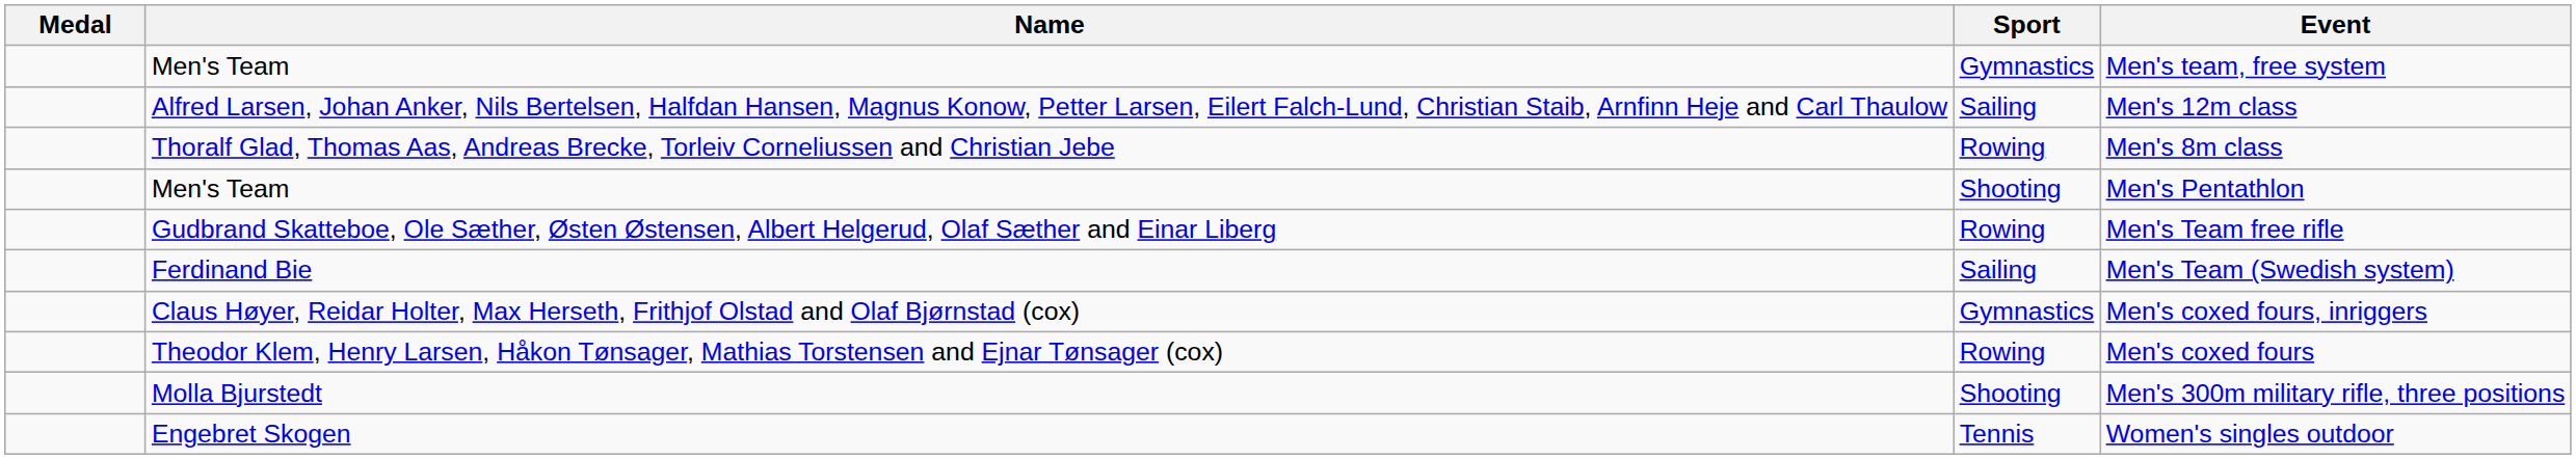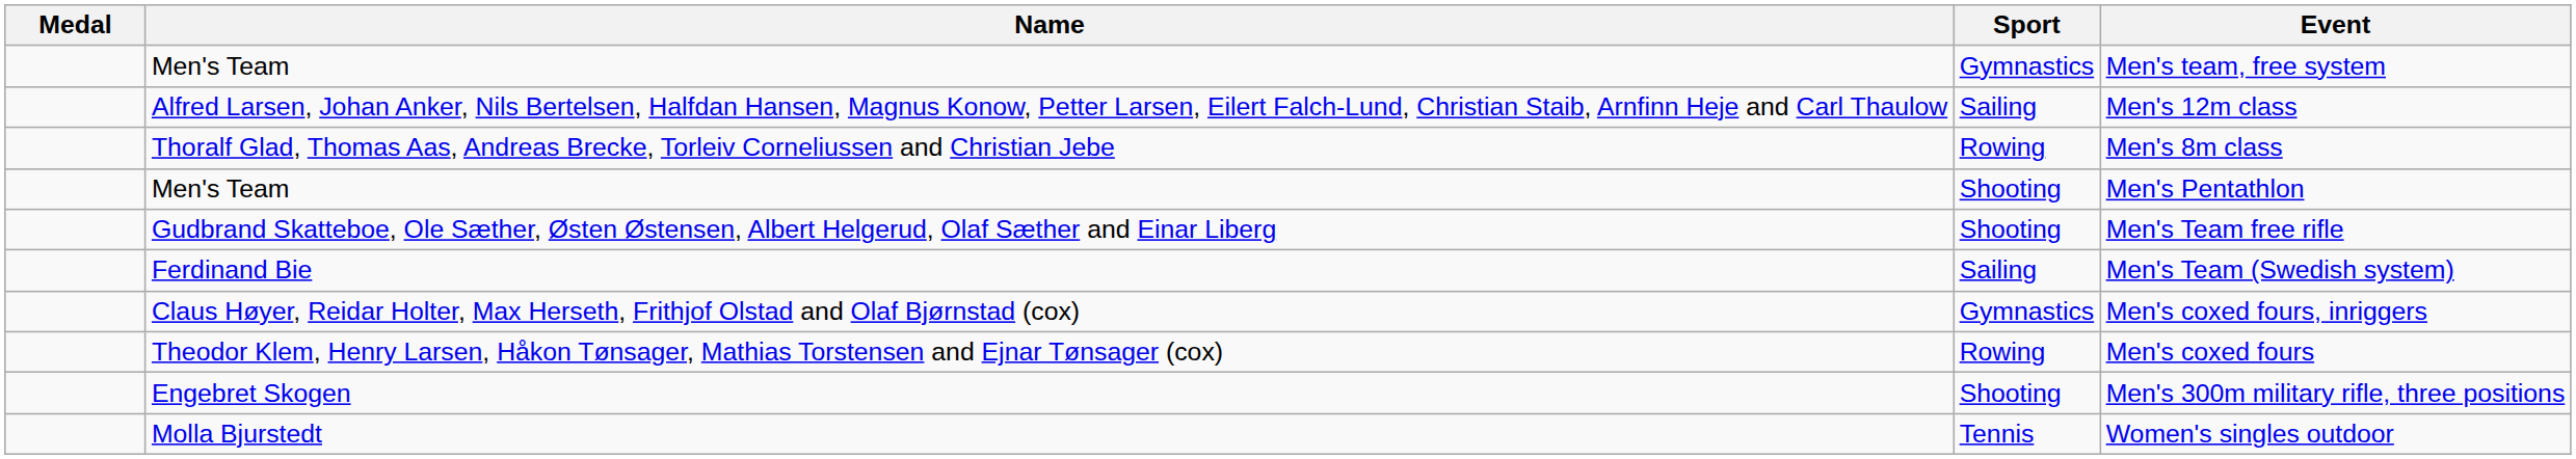Men's Team free rifle | Sport: Rowing -> Shooting
Men's 300m military rifle, three positions | Name: Molla Bjurstedt -> Engebret Skogen
Women's singles outdoor | Name: Engebret Skogen -> Molla Bjurstedt
